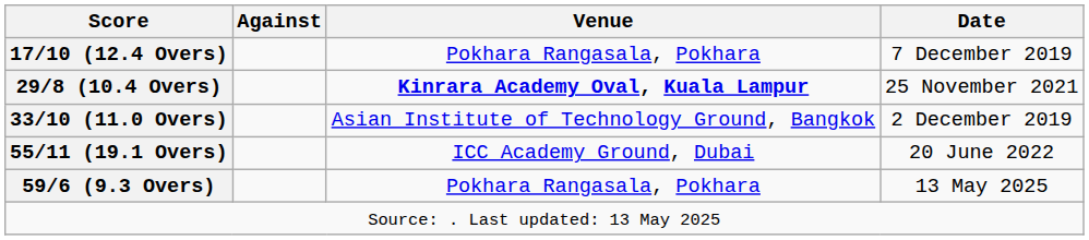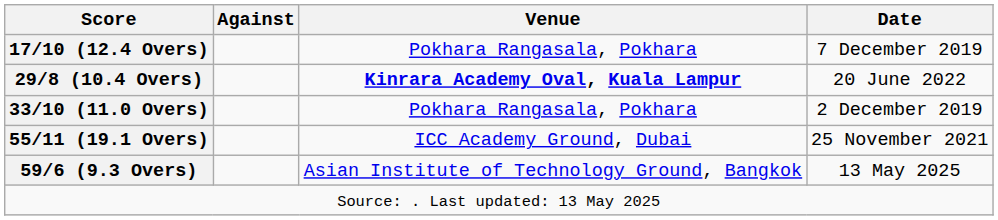29/8 (10.4 Overs) | Date: 25 November 2021 -> 20 June 2022
33/10 (11.0 Overs) | Venue: Asian Institute of Technology Ground, Bangkok -> Pokhara Rangasala, Pokhara
55/11 (19.1 Overs) | Date: 20 June 2022 -> 25 November 2021
59/6 (9.3 Overs) | Venue: Pokhara Rangasala, Pokhara -> Asian Institute of Technology Ground, Bangkok
